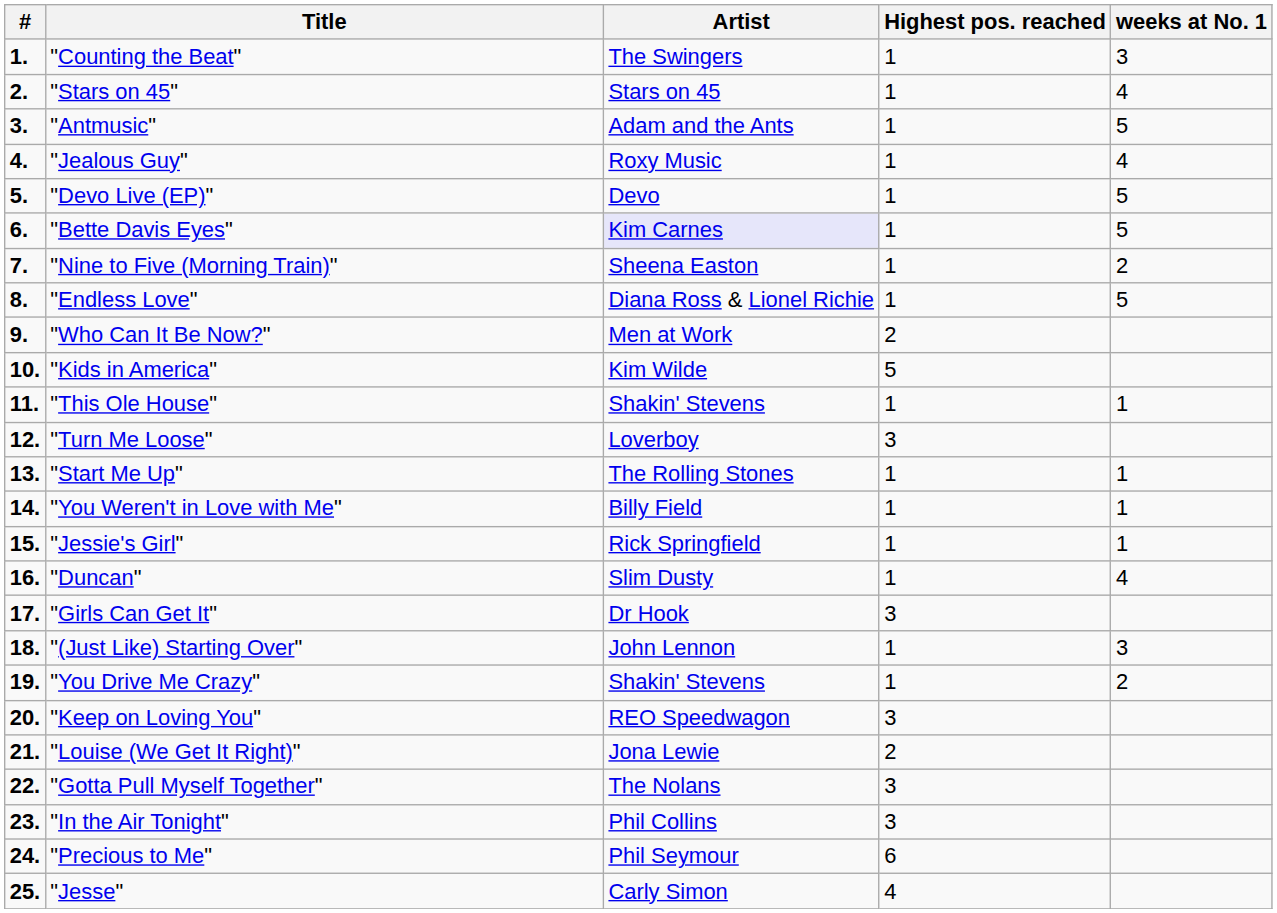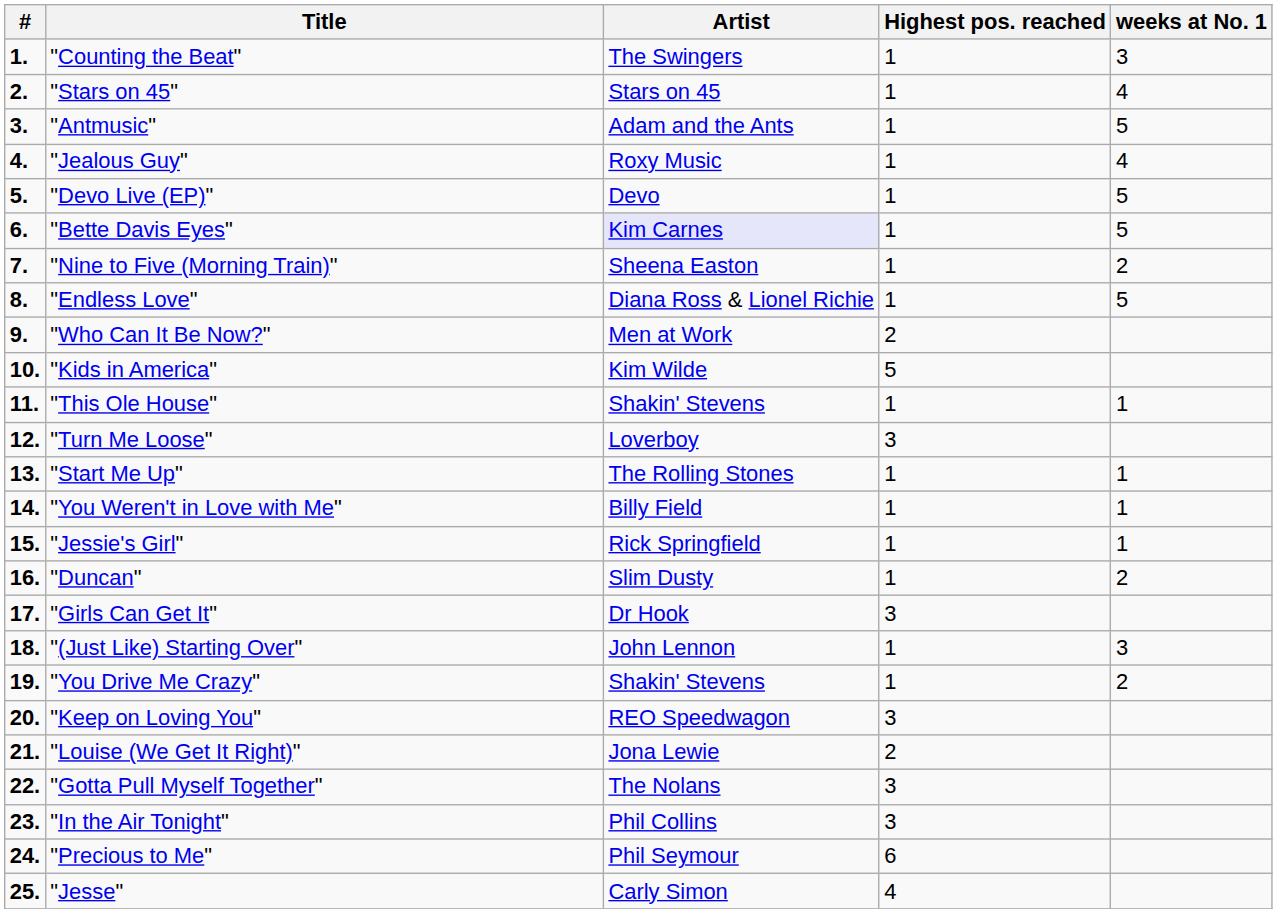"Duncan" | weeks at No. 1: 4 -> 2
